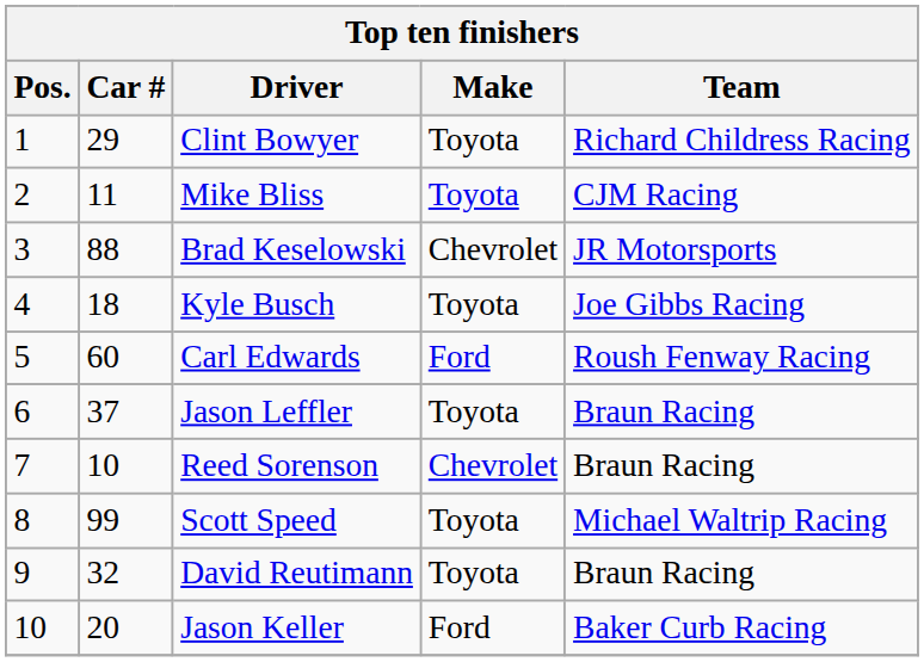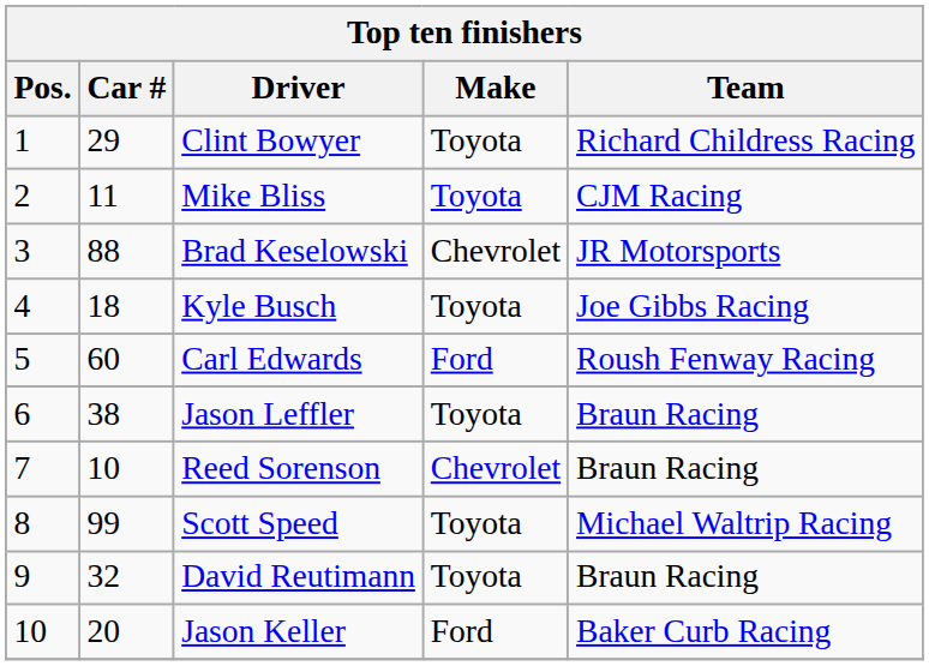Jason Leffler | Car #: 37 -> 38
